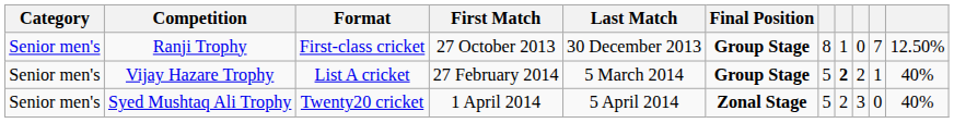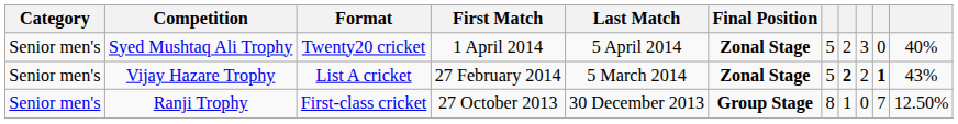rows swapped: Ranji Trophy <-> Syed Mushtaq Ali Trophy
Vijay Hazare Trophy | Final Position: Group Stage -> Zonal Stage
Vijay Hazare Trophy | column 10: normal -> bold
Vijay Hazare Trophy | column 11: 40% -> 43%
